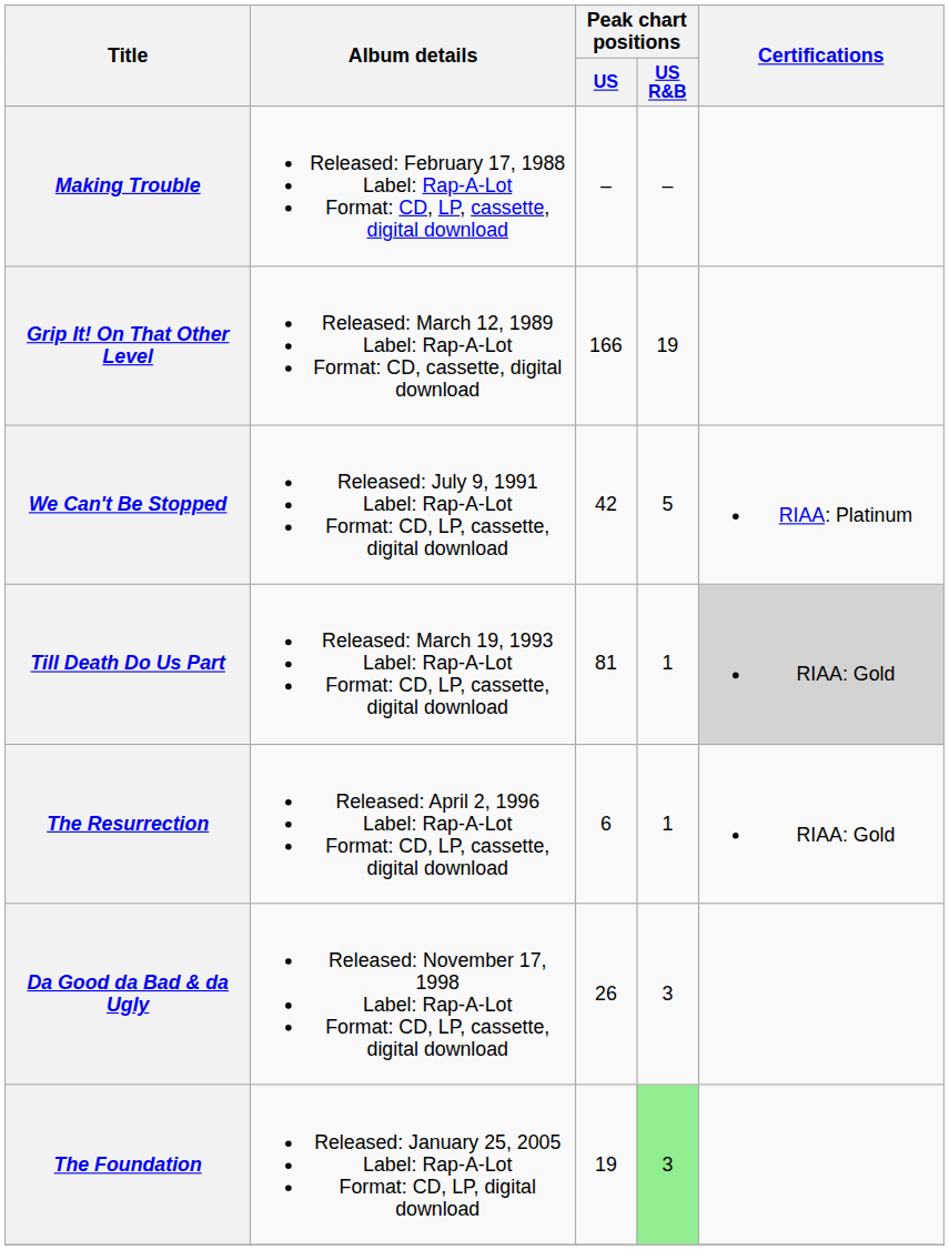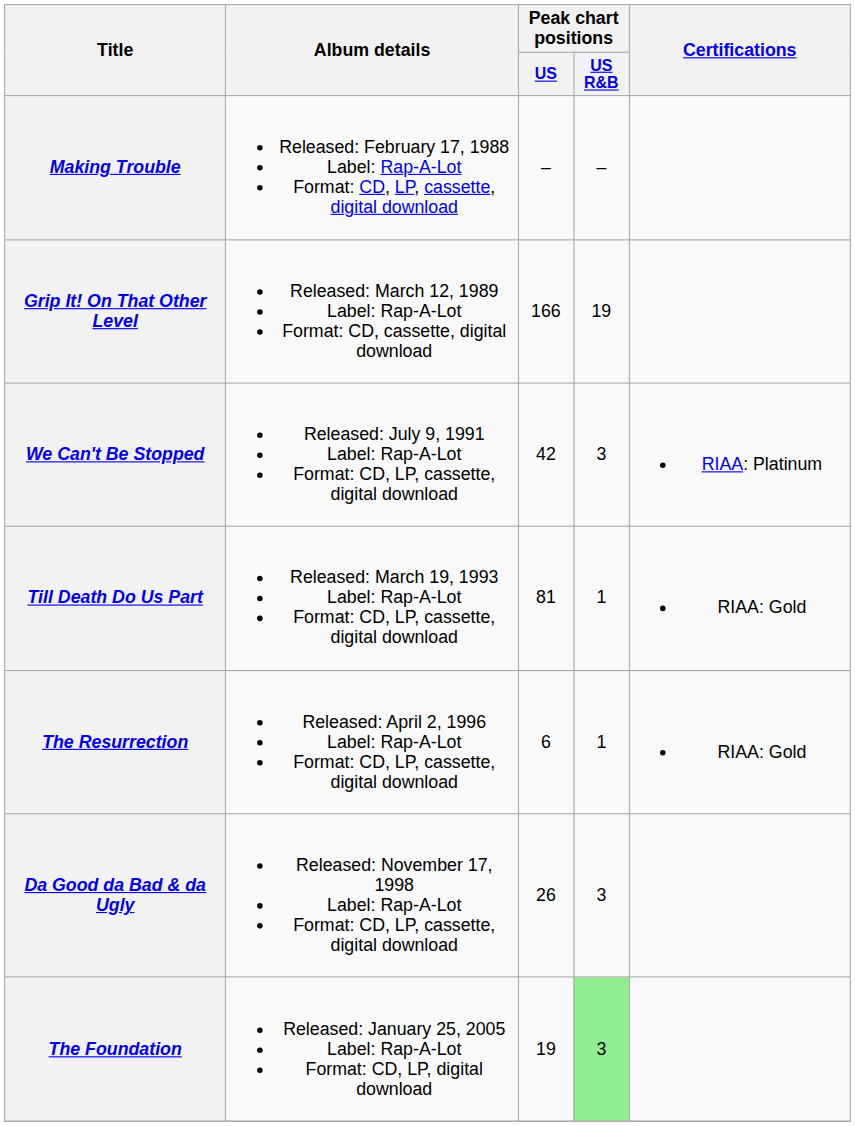We Can't Be Stopped | Peak chart positions / US R&B: 5 -> 3
Till Death Do Us Part | Certifications: lightgrey background -> no background
